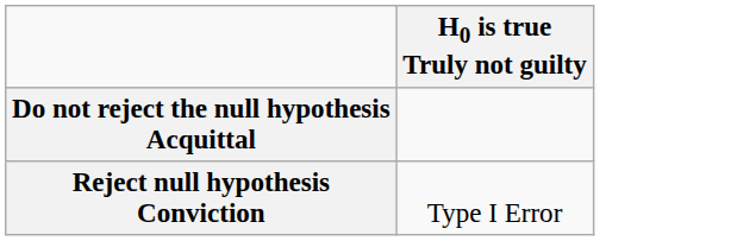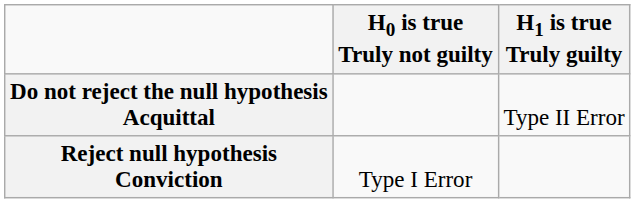+ column: H1 is true Truly guilty | Type II Error
